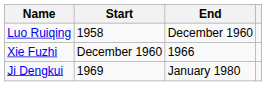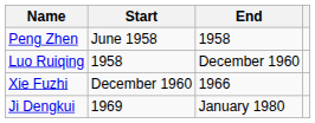+ row: Peng Zhen | June 1958 | 1958
